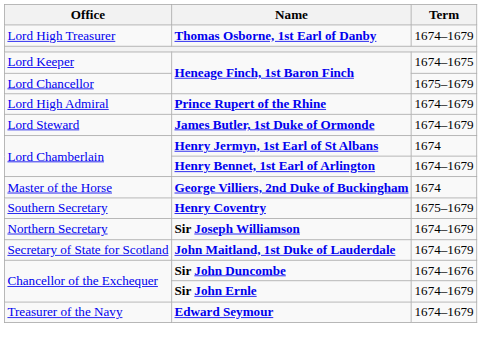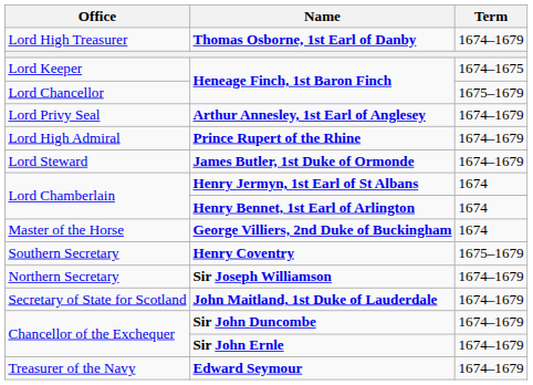+ row: Lord Privy Seal | Arthur Annesley, 1st Earl of Anglesey | 1674–1679
Henry Bennet, 1st Earl of Arlington | Term: 1674–1679 -> 1674
Sir John Duncombe | Term: 1674–1676 -> 1674–1679
